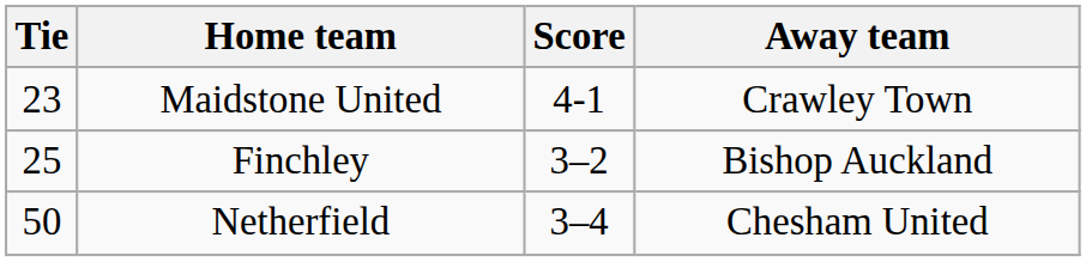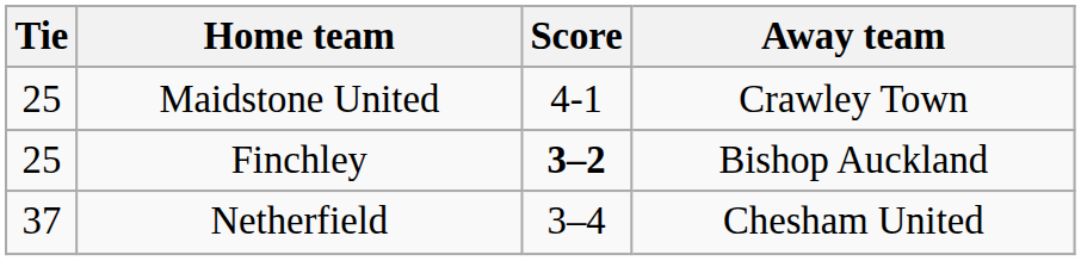Maidstone United | Tie: 23 -> 25
Finchley | Score: normal -> bold
Netherfield | Tie: 50 -> 37
